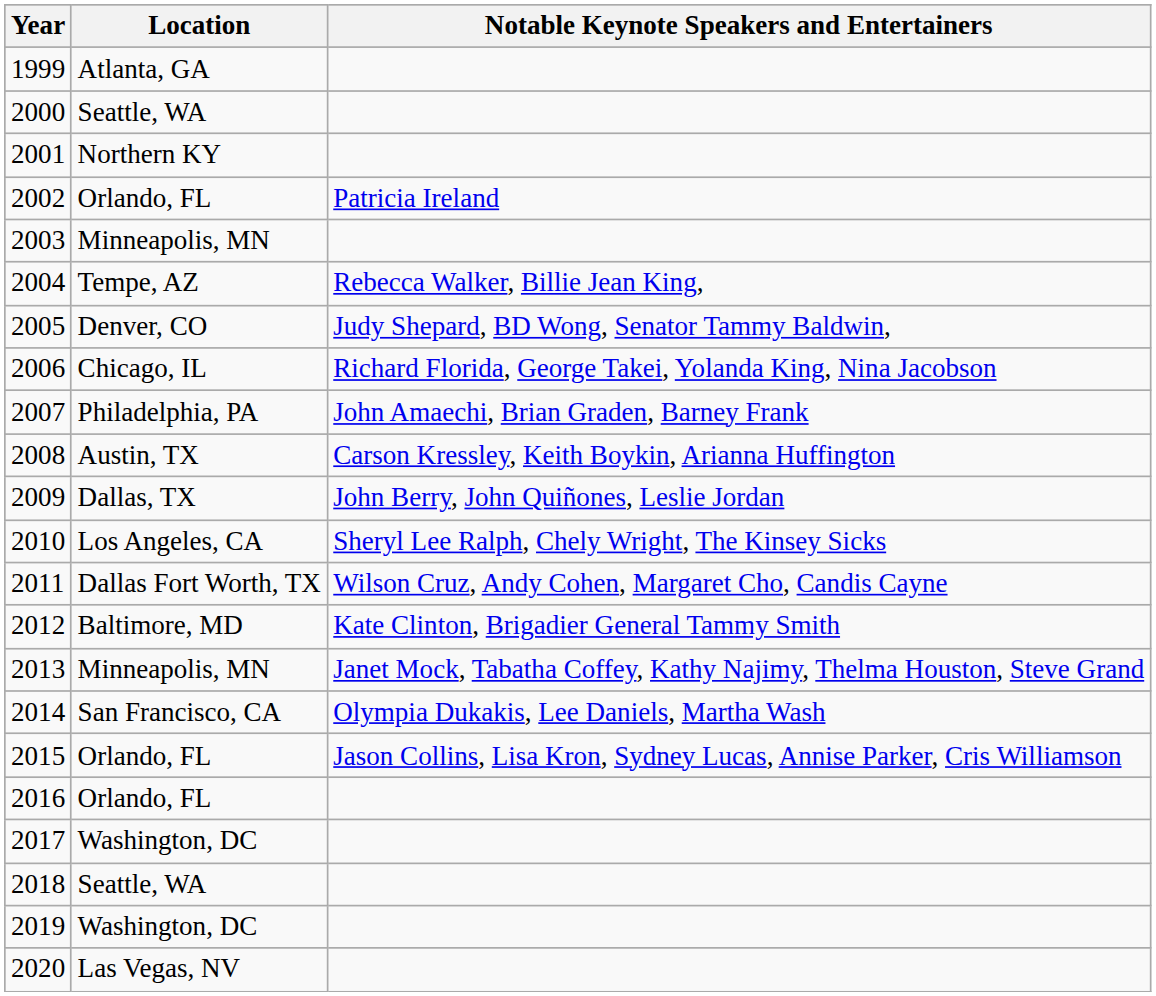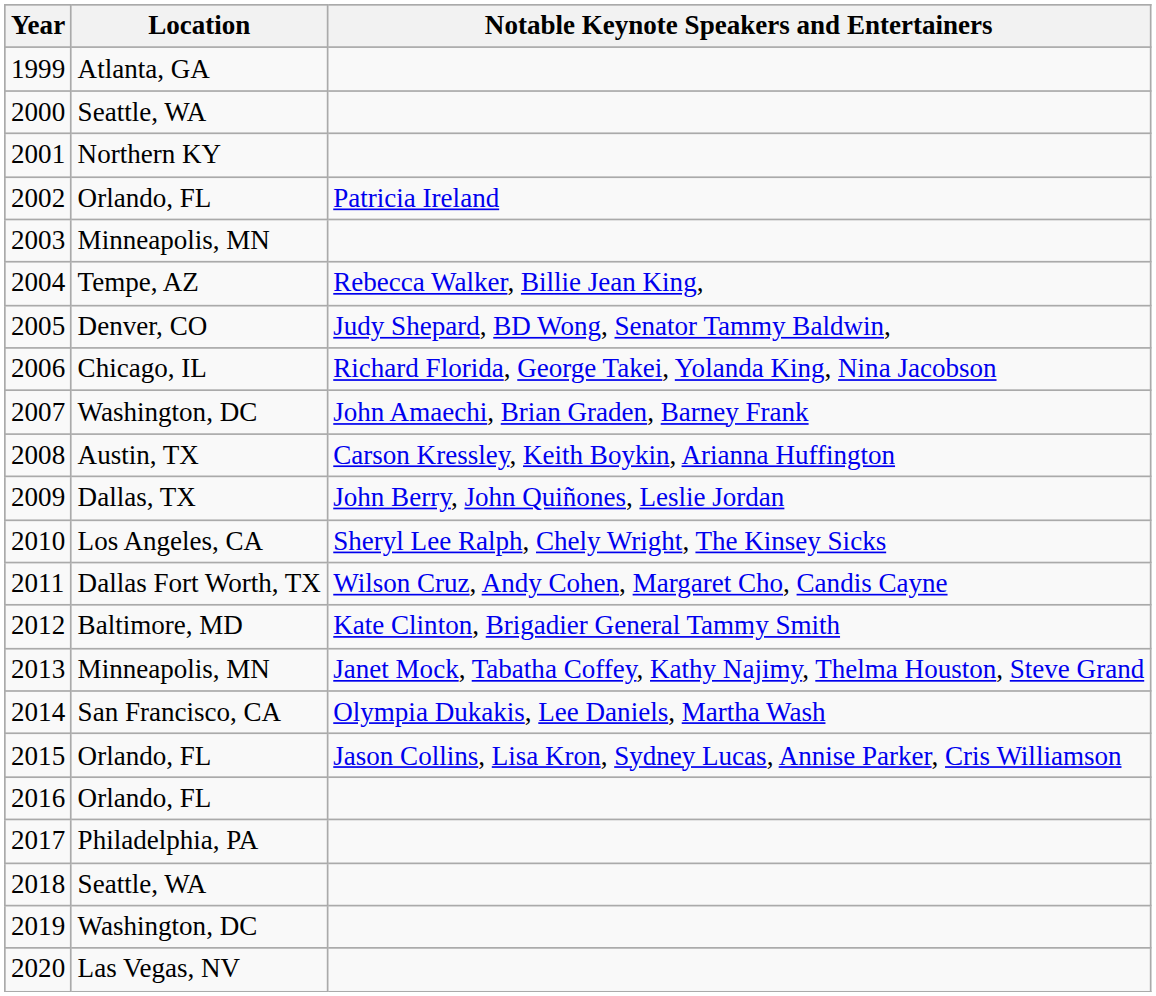2007 | Location: Philadelphia, PA -> Washington, DC
2017 | Location: Washington, DC -> Philadelphia, PA
